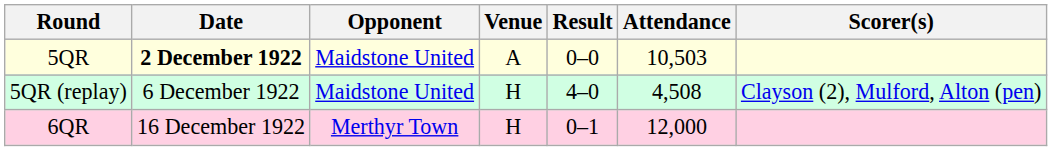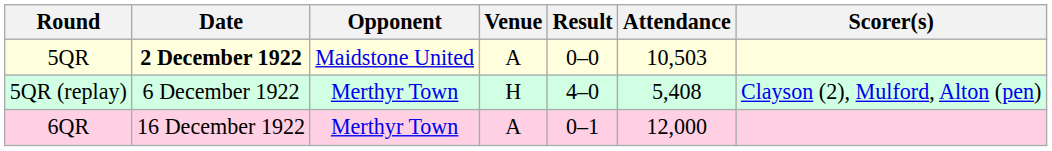5QR (replay) | Opponent: Maidstone United -> Merthyr Town
5QR (replay) | Attendance: 4,508 -> 5,408
6QR | Venue: H -> A
